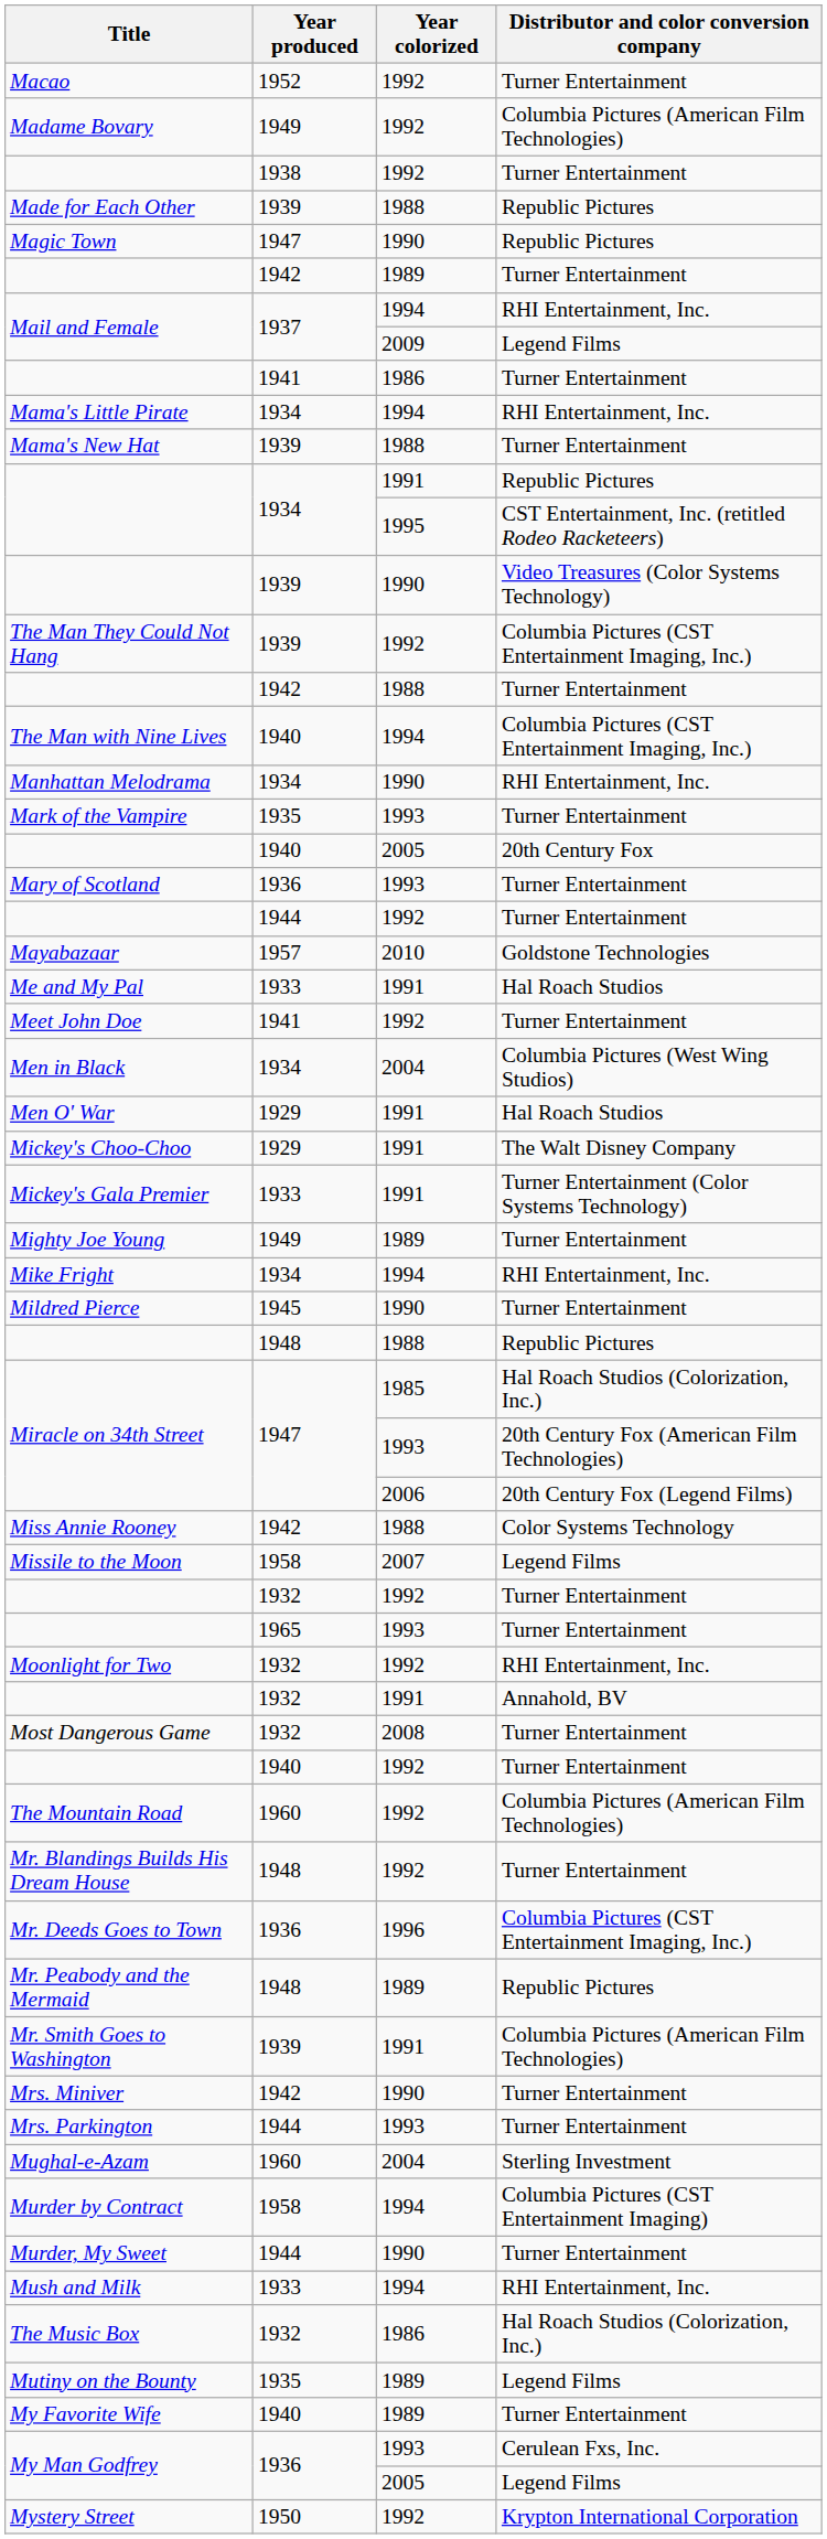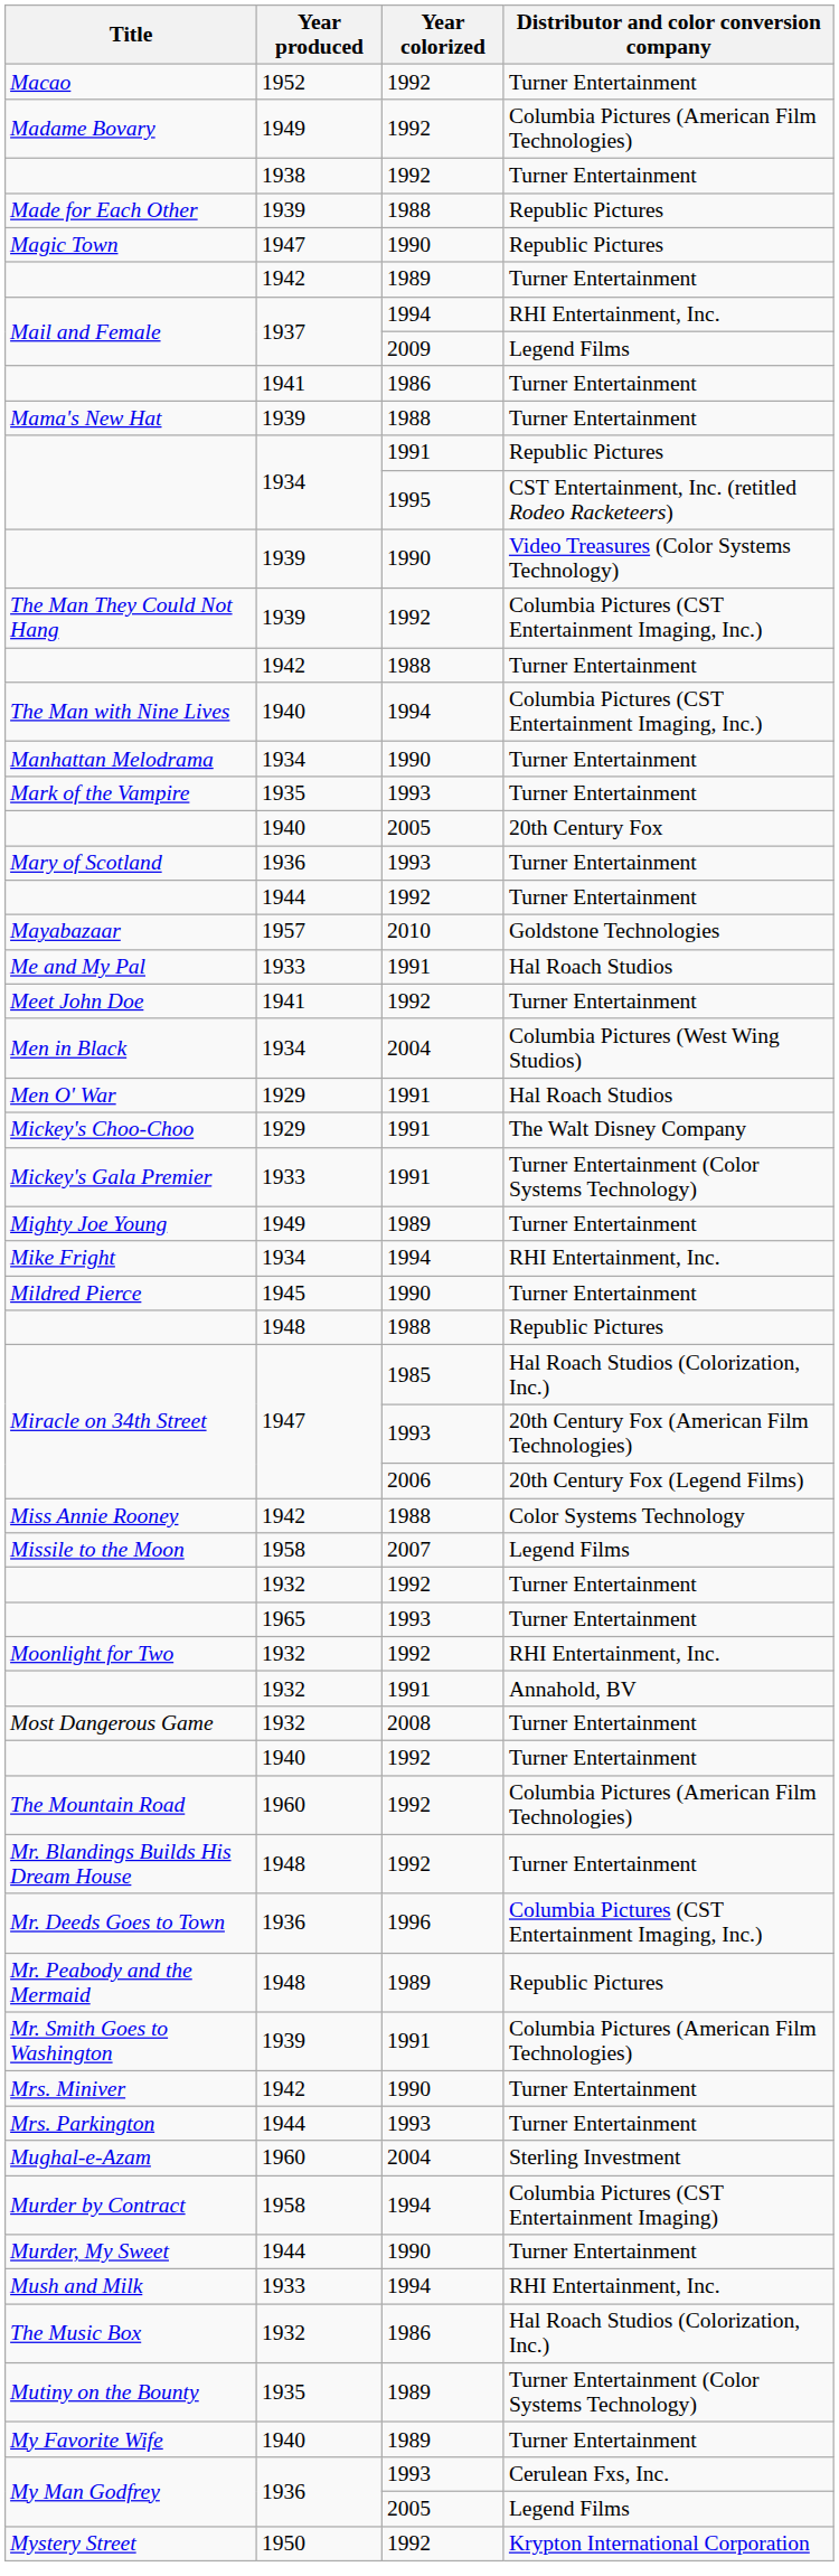- row: Mama's Little Pirate | 1934 | 1994 | RHI Entertainment, Inc.
Manhattan Melodrama | Distributor and color conversion company: RHI Entertainment, Inc. -> Turner Entertainment
Mutiny on the Bounty | Distributor and color conversion company: Legend Films -> Turner Entertainment (Color Systems Technology)
